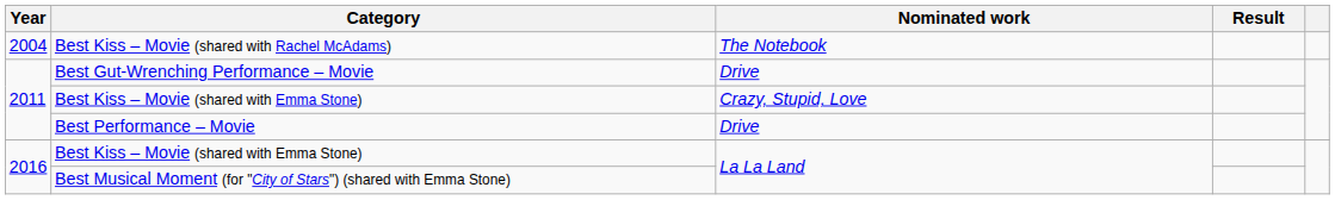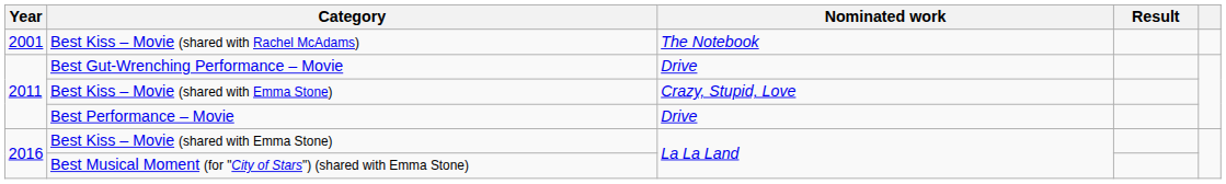Best Kiss – Movie (shared with Rachel McAdams) | Year: 2004 -> 2001
